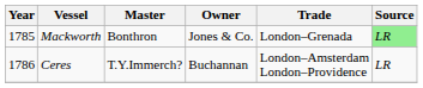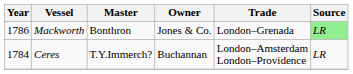Mackworth | Year: 1785 -> 1786
Ceres | Year: 1786 -> 1784
